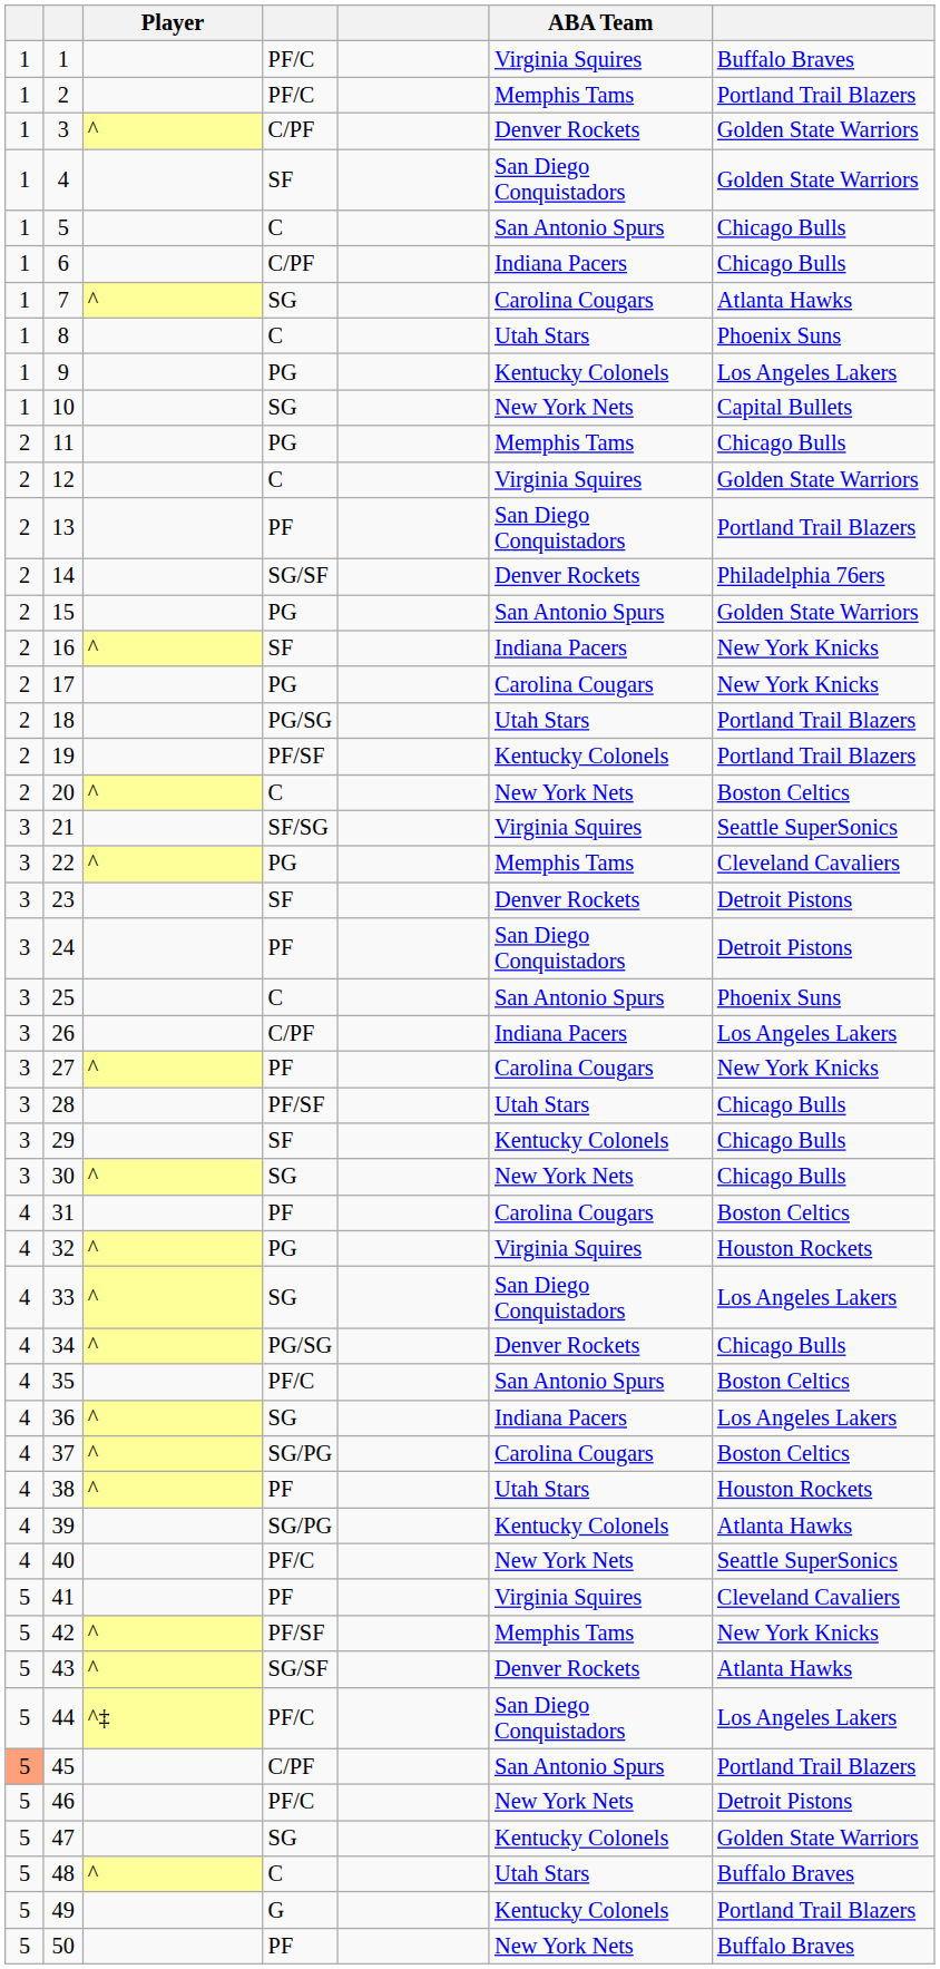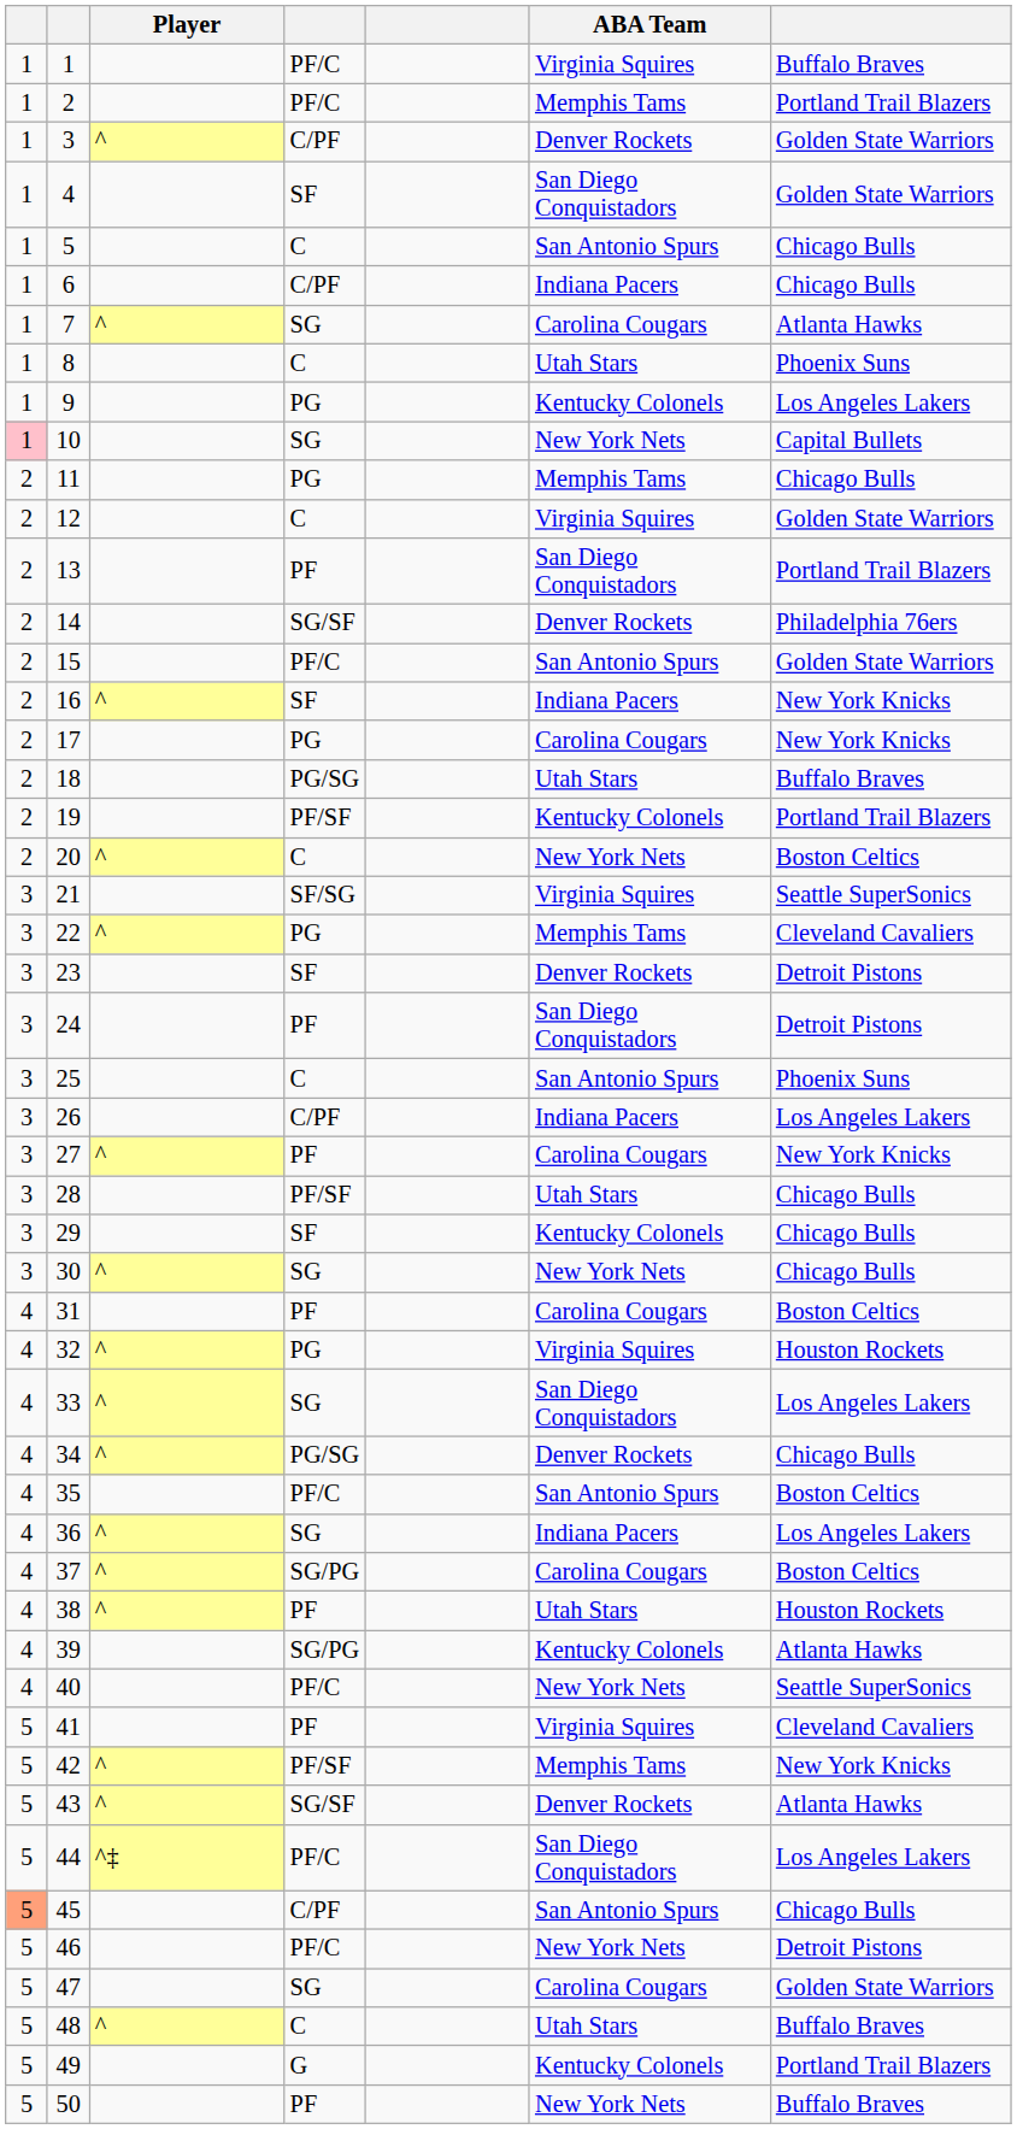10 | column 1: no background -> pink background
15 | column 4: PG -> PF/C
18 | column 7: Portland Trail Blazers -> Buffalo Braves
45 | column 7: Portland Trail Blazers -> Chicago Bulls
47 | ABA Team: Kentucky Colonels -> Carolina Cougars
